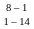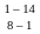rows swapped: 1 – 14 <-> 8 – 1
